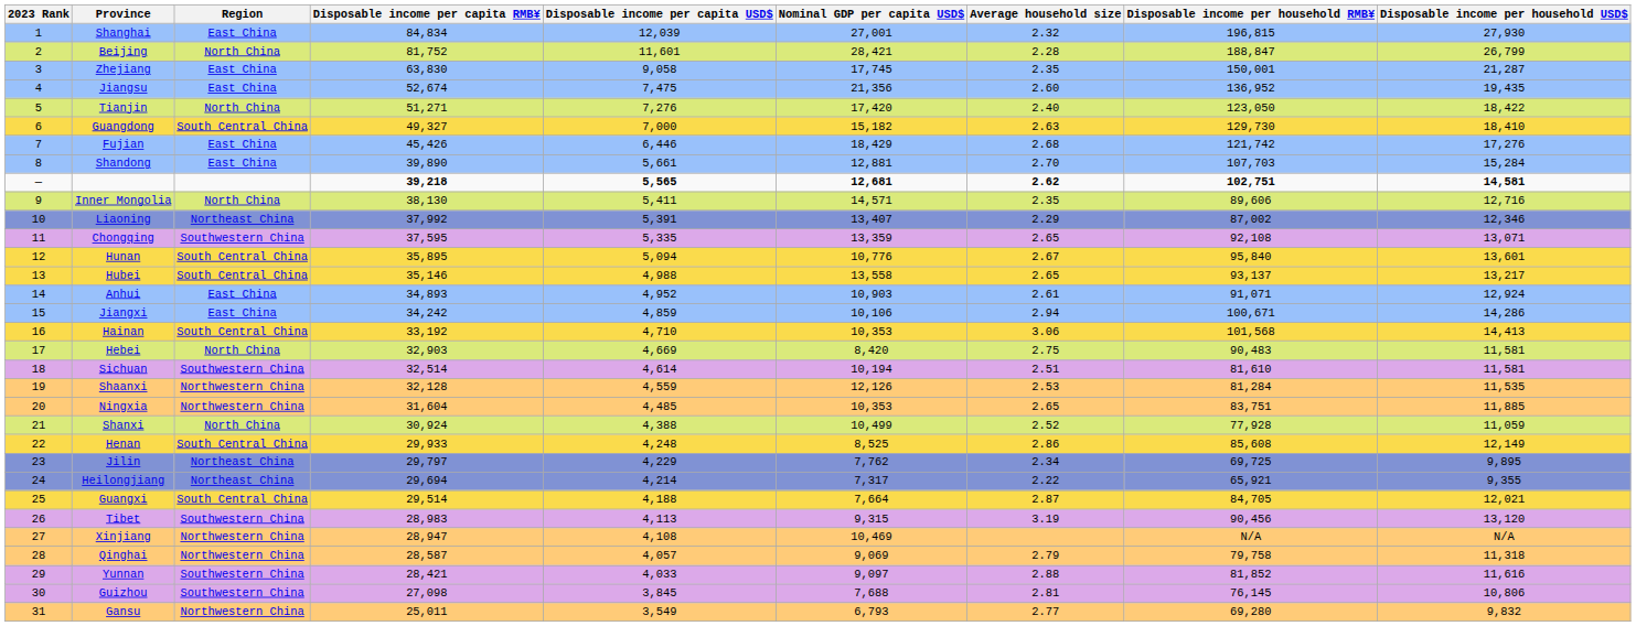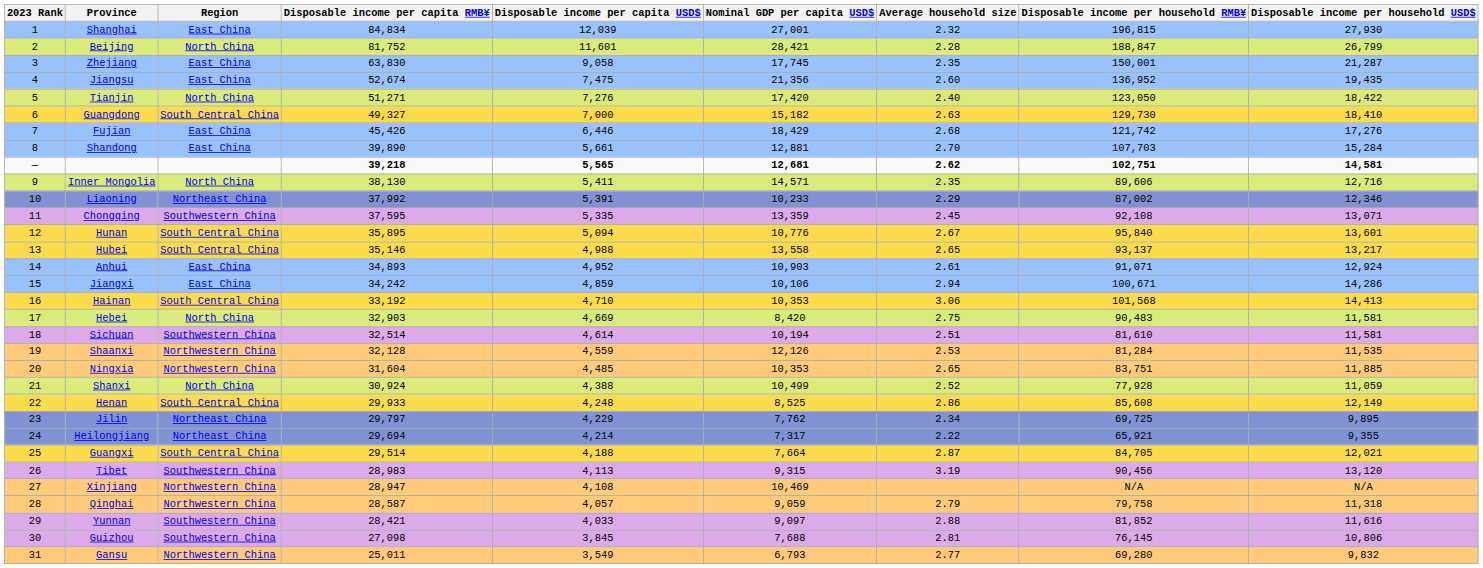Liaoning | Nominal GDP per capita USD$: 13,407 -> 10,233
Chongqing | Average household size: 2.65 -> 2.45
Qinghai | Nominal GDP per capita USD$: 9,069 -> 9,059
